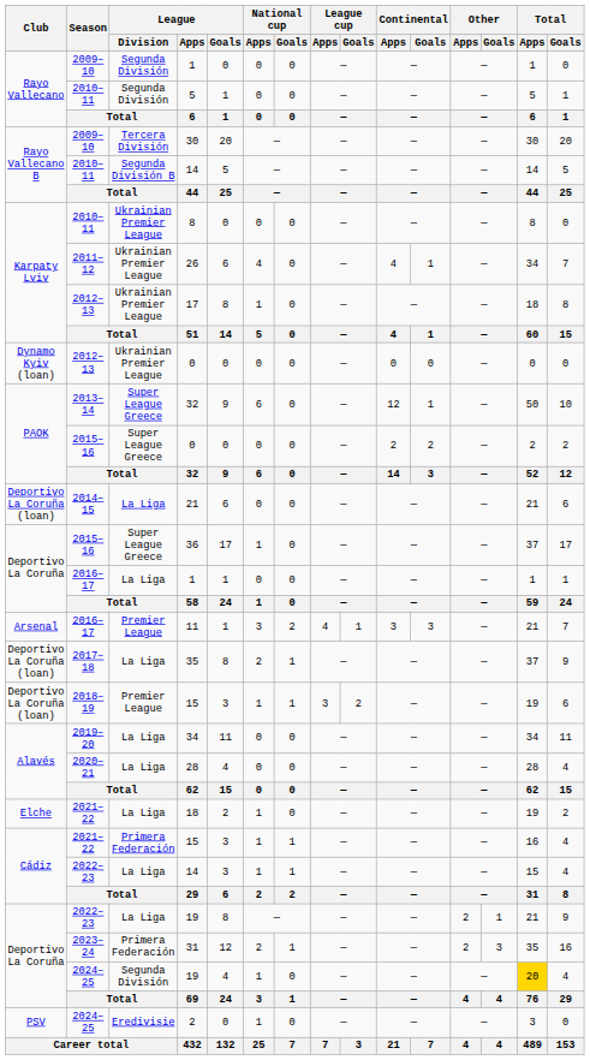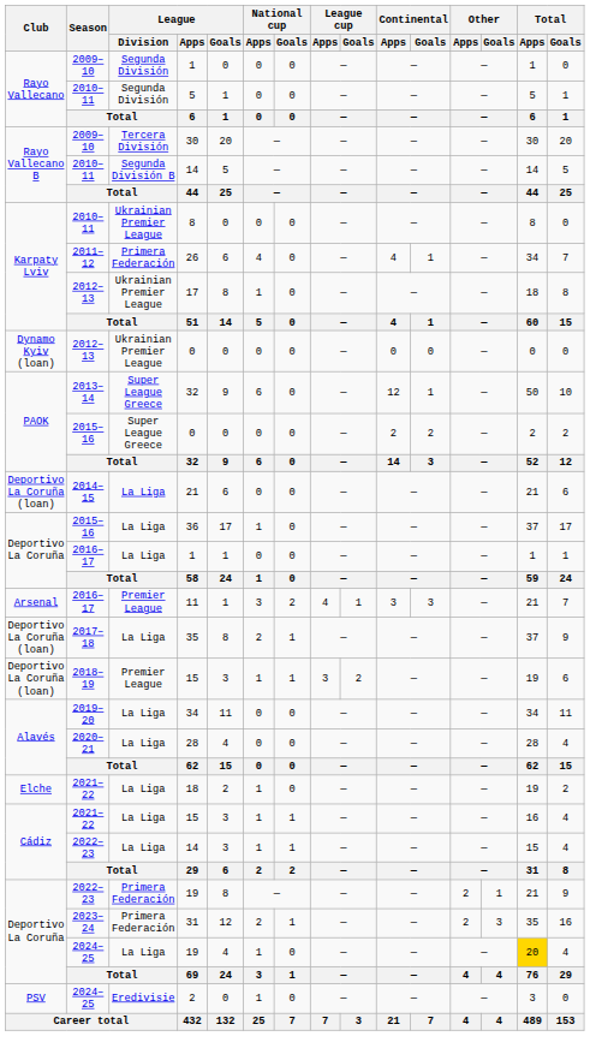26 | League / Division: Ukrainian Premier League -> Primera Federación
36 | League / Division: Super League Greece -> La Liga
2021–22 / 15 | League / Division: Primera Federación -> La Liga
2022–23 / 19 | League / Division: La Liga -> Primera Federación
2024–25 / 19 | League / Division: Segunda División -> La Liga
